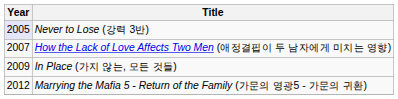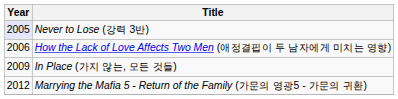How the Lack of Love Affects Two Men (애정결핍이 두 남자에게 미치는 영향) | Year: 2007 -> 2006
